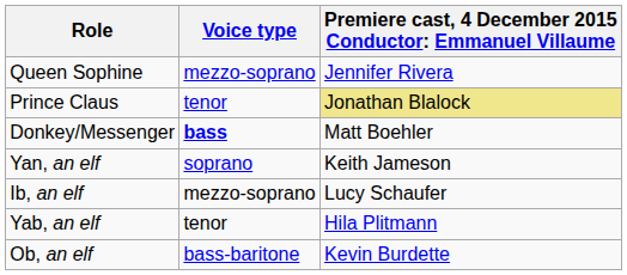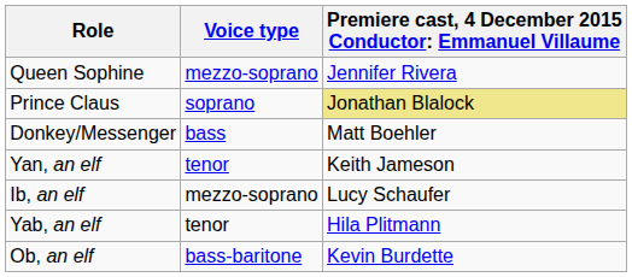Prince Claus | Voice type: tenor -> soprano
Donkey/Messenger | Voice type: bold -> normal
Yan, an elf | Voice type: soprano -> tenor
